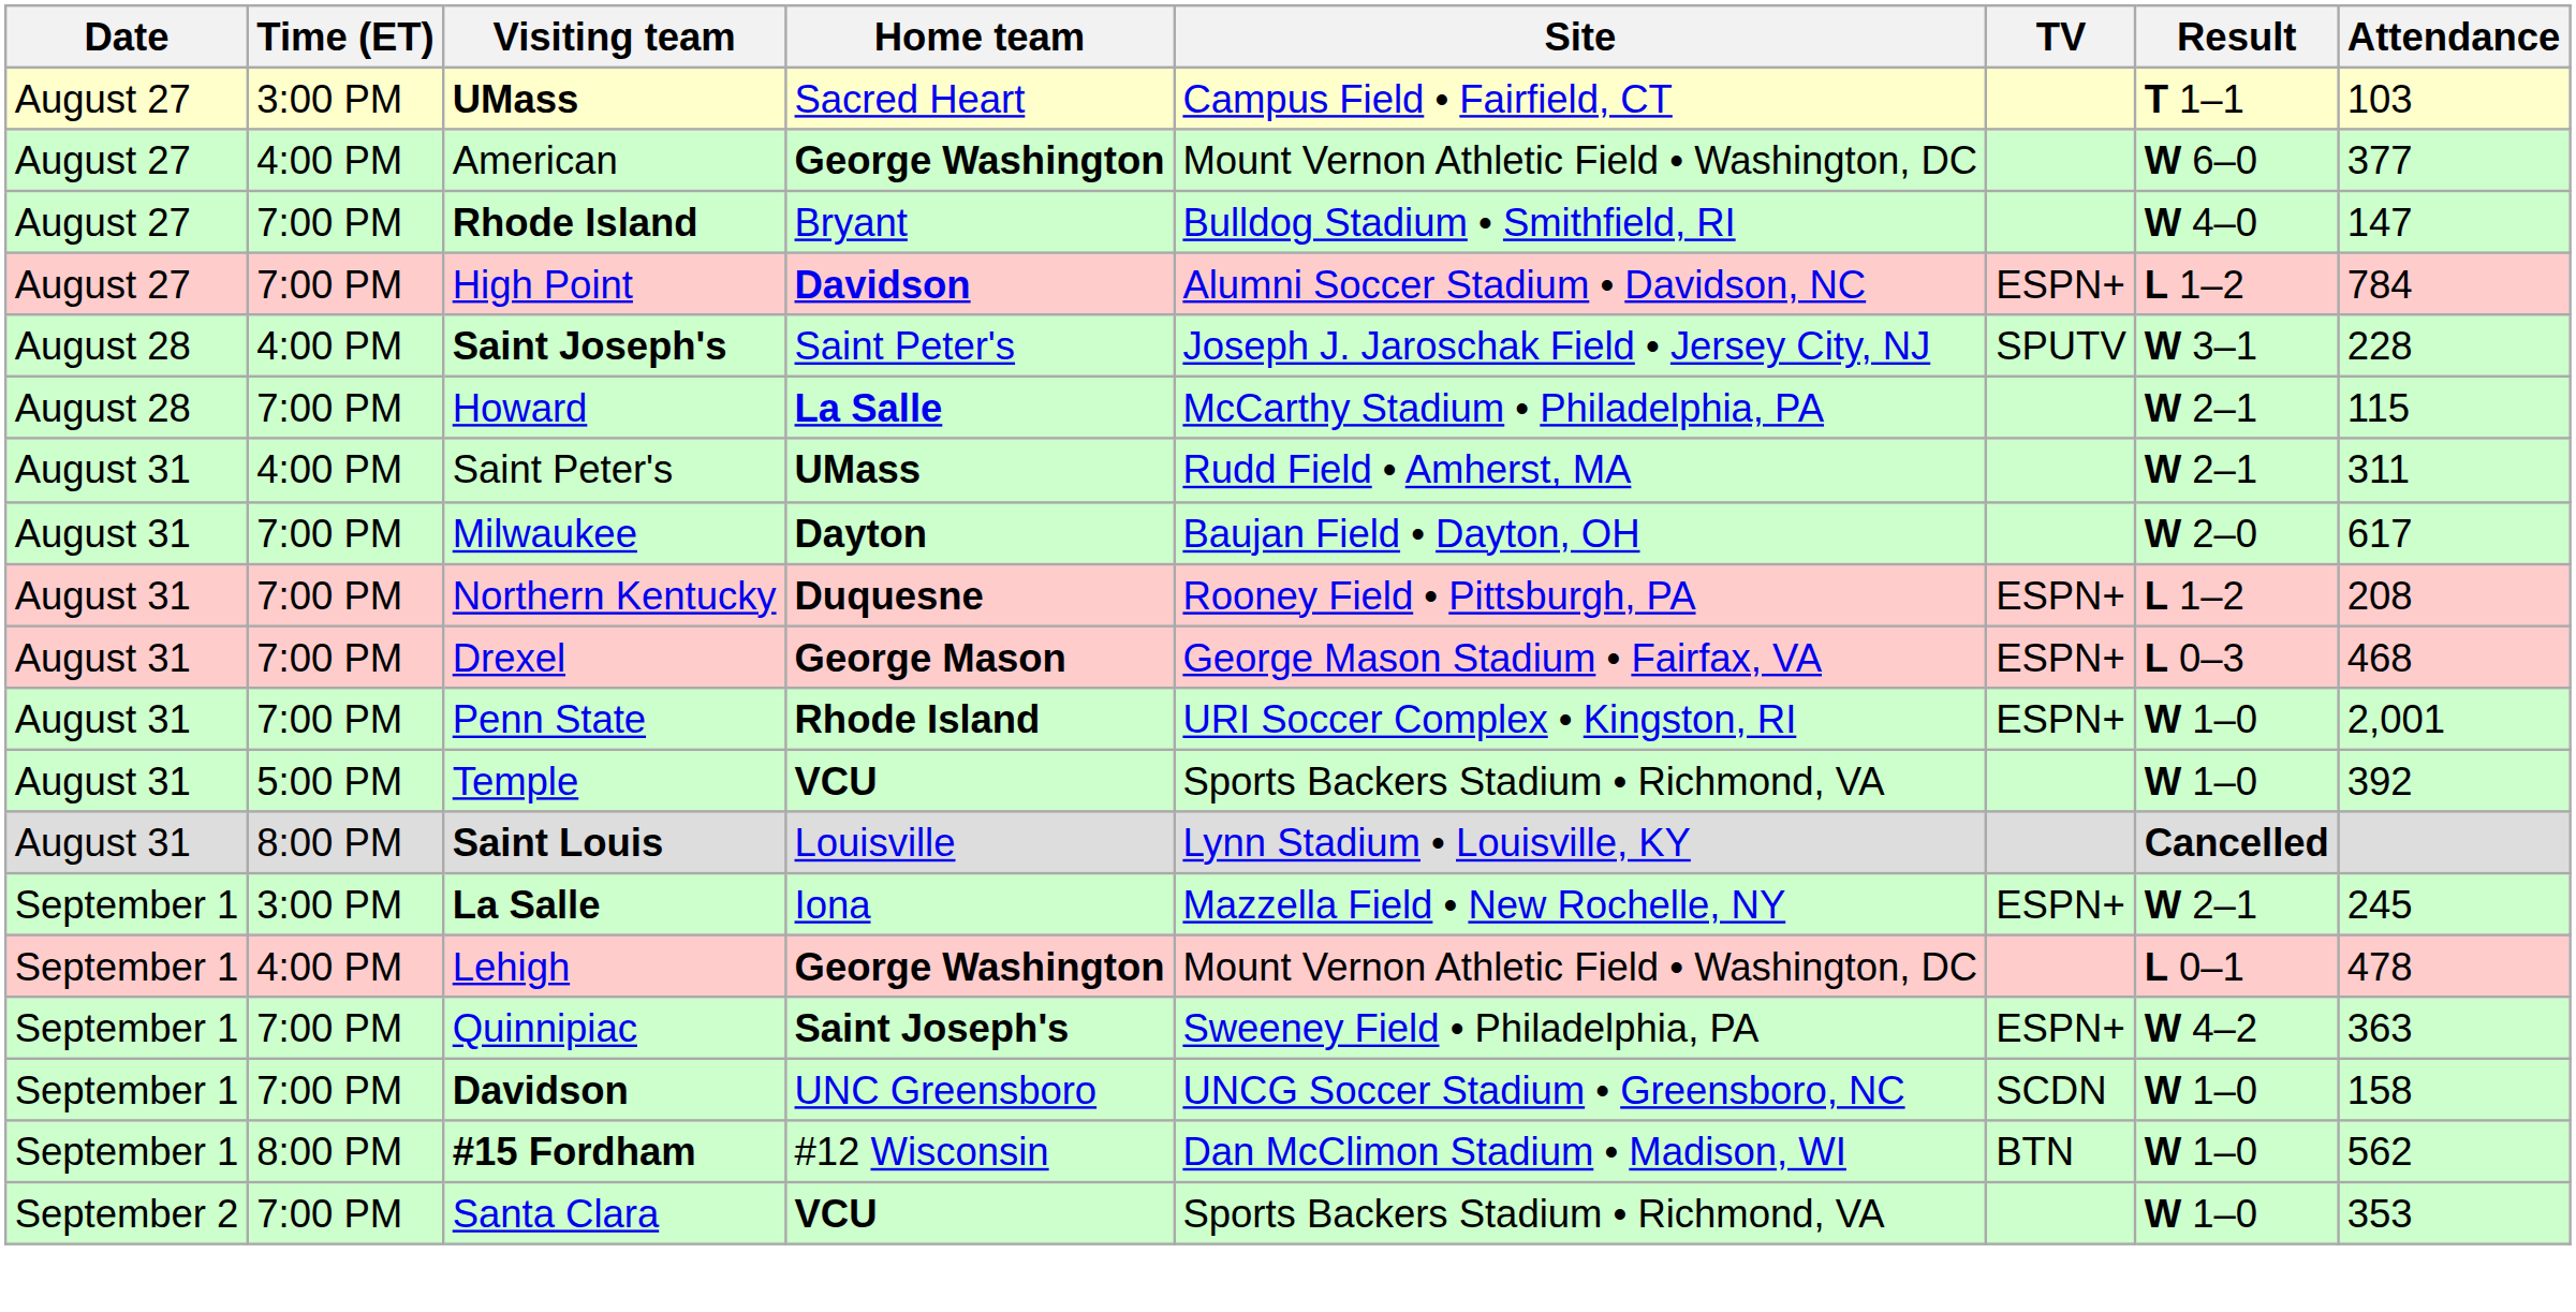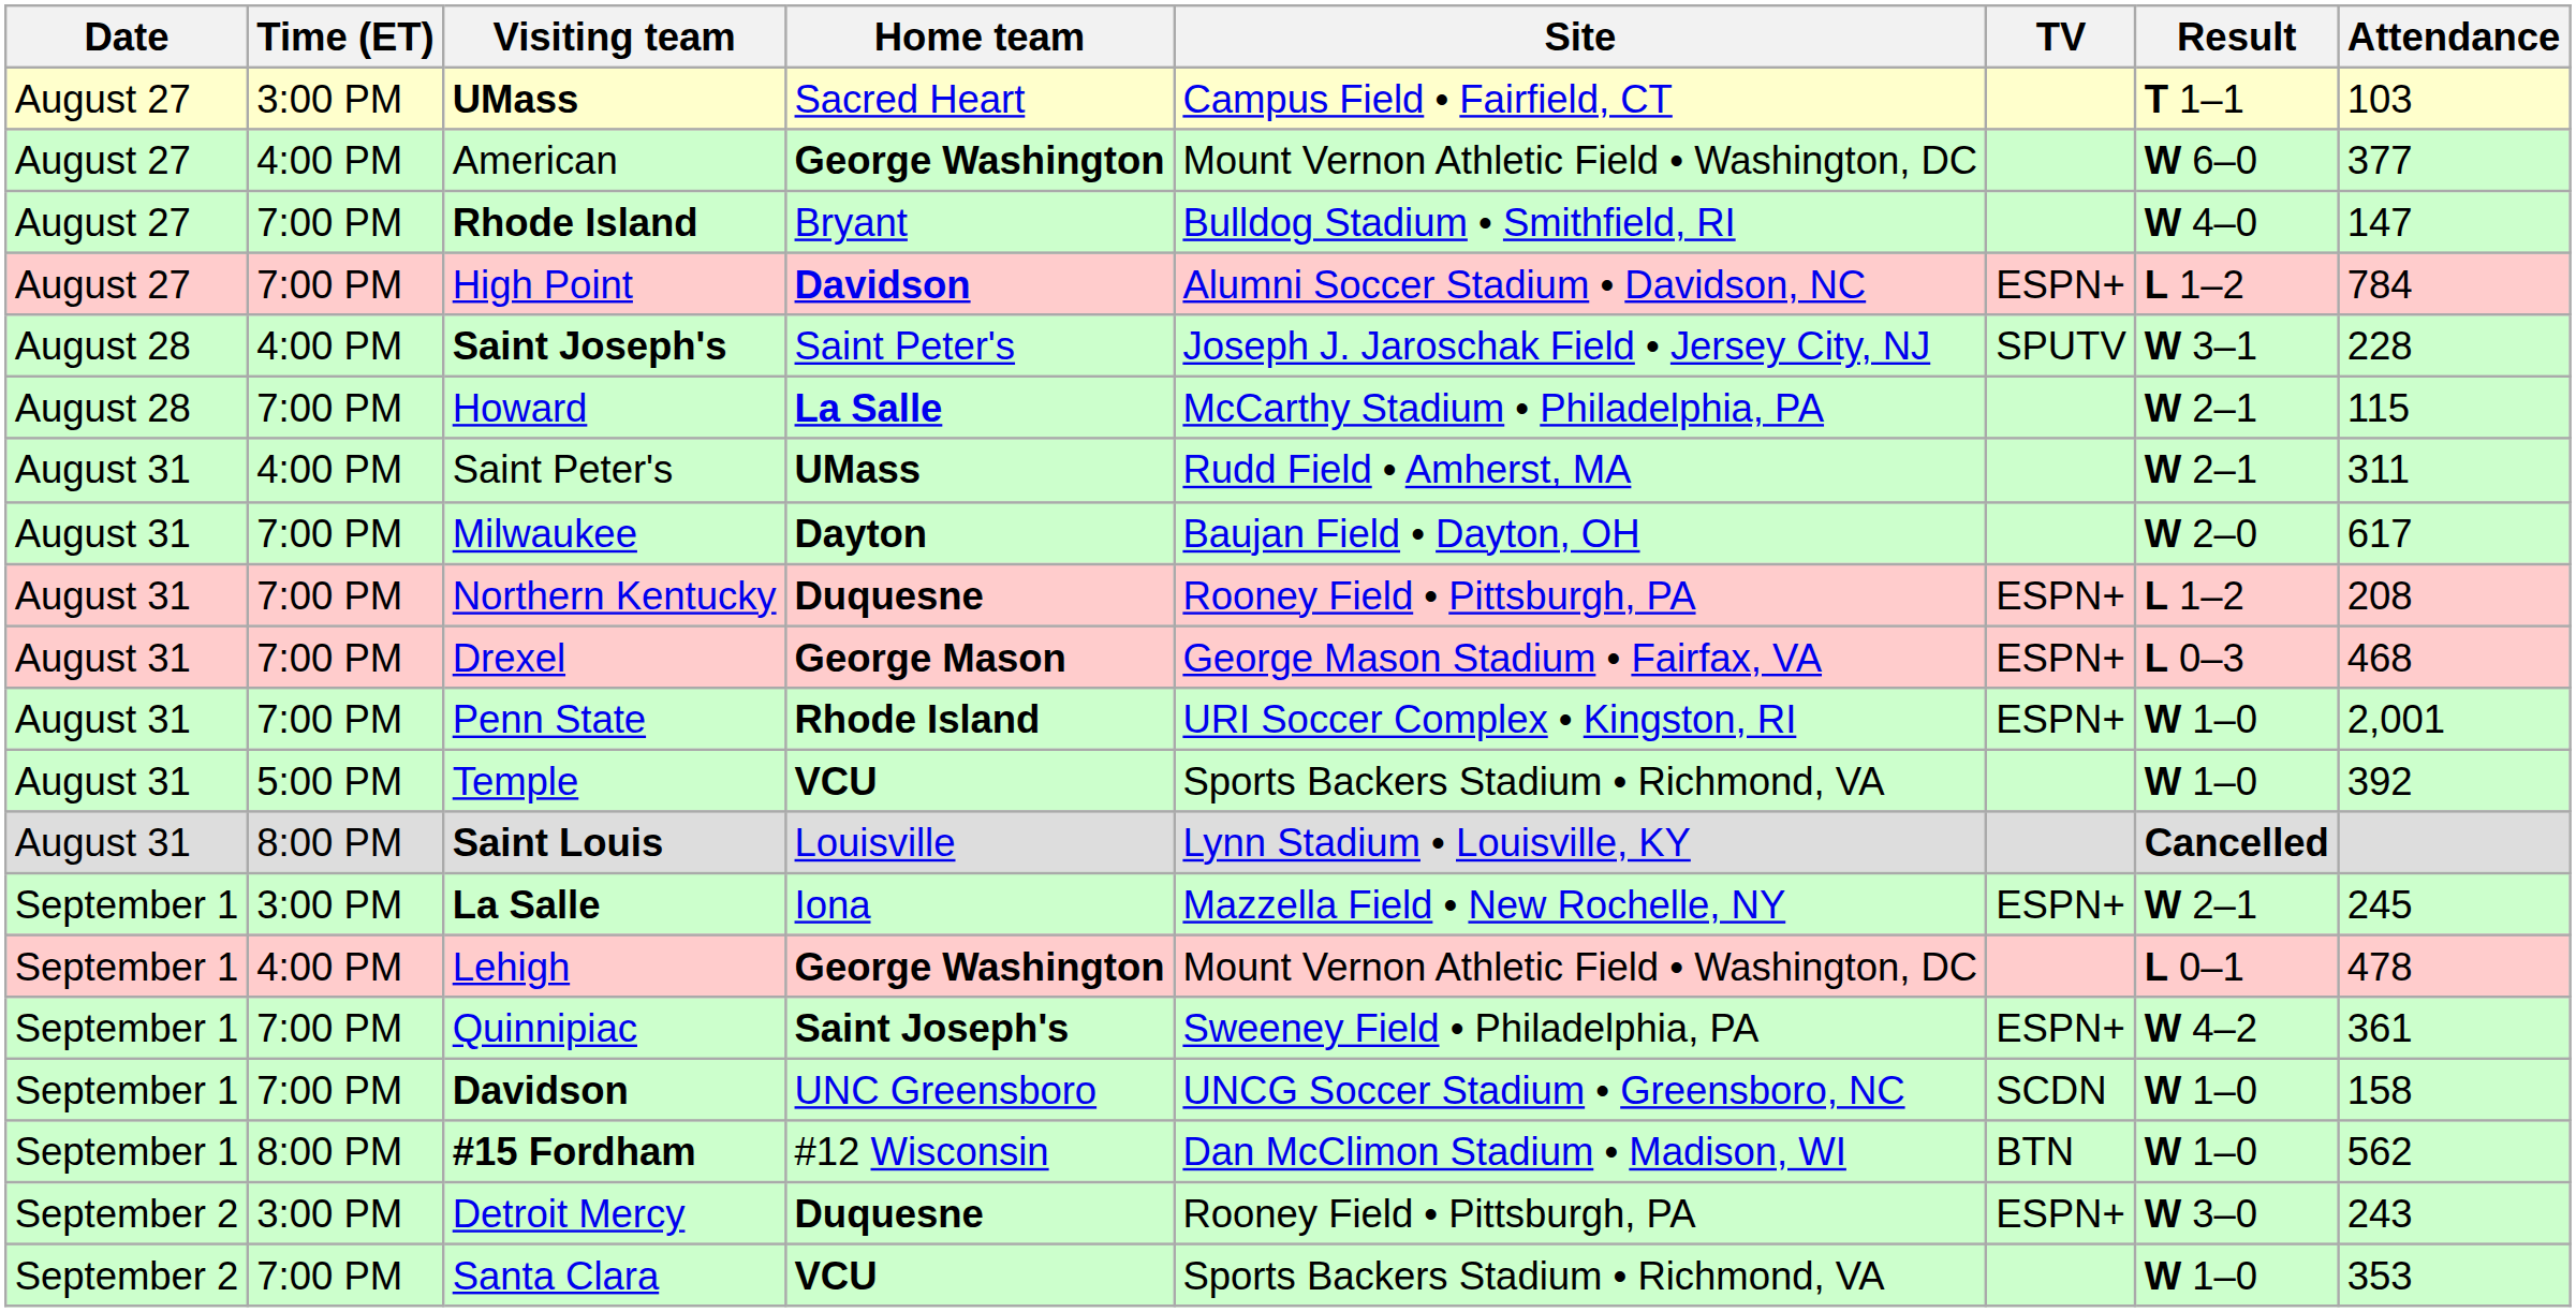Quinnipiac | Attendance: 363 -> 361
+ row: September 2 | 3:00 PM | Detroit Mercy | Duquesne | Rooney Field • Pittsburgh, PA | ESPN+ | W 3–0 | 243
